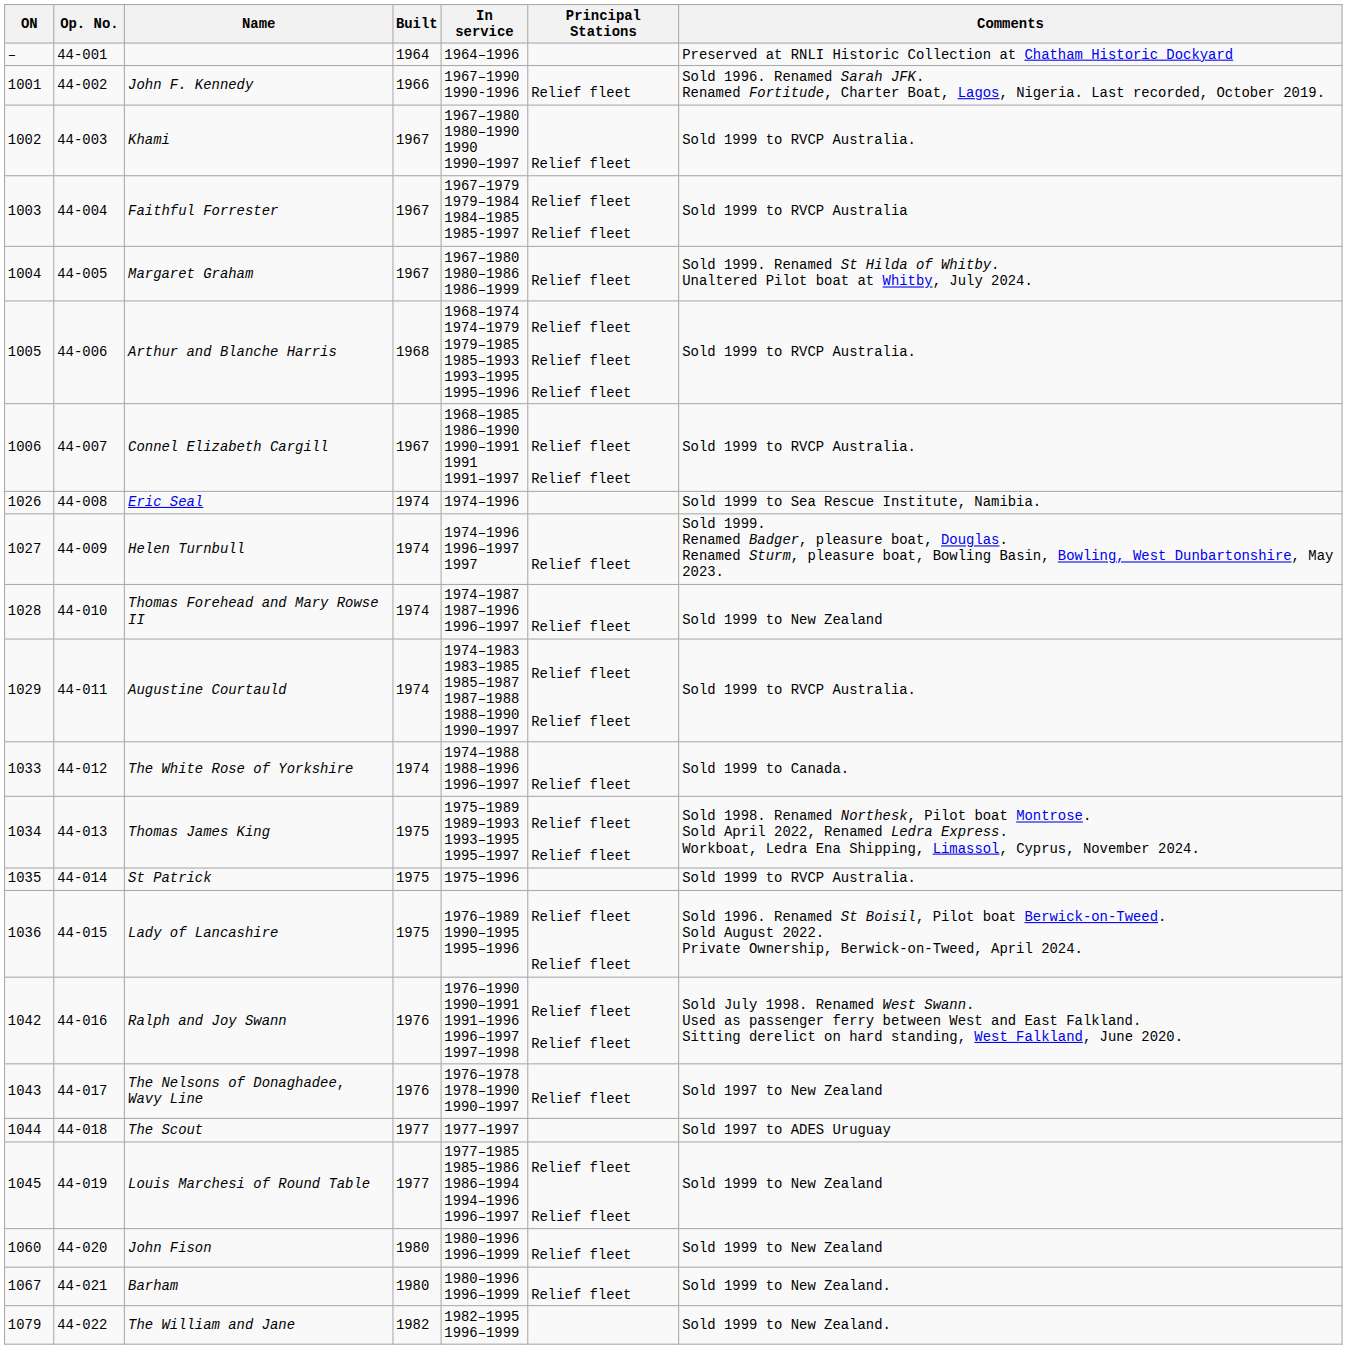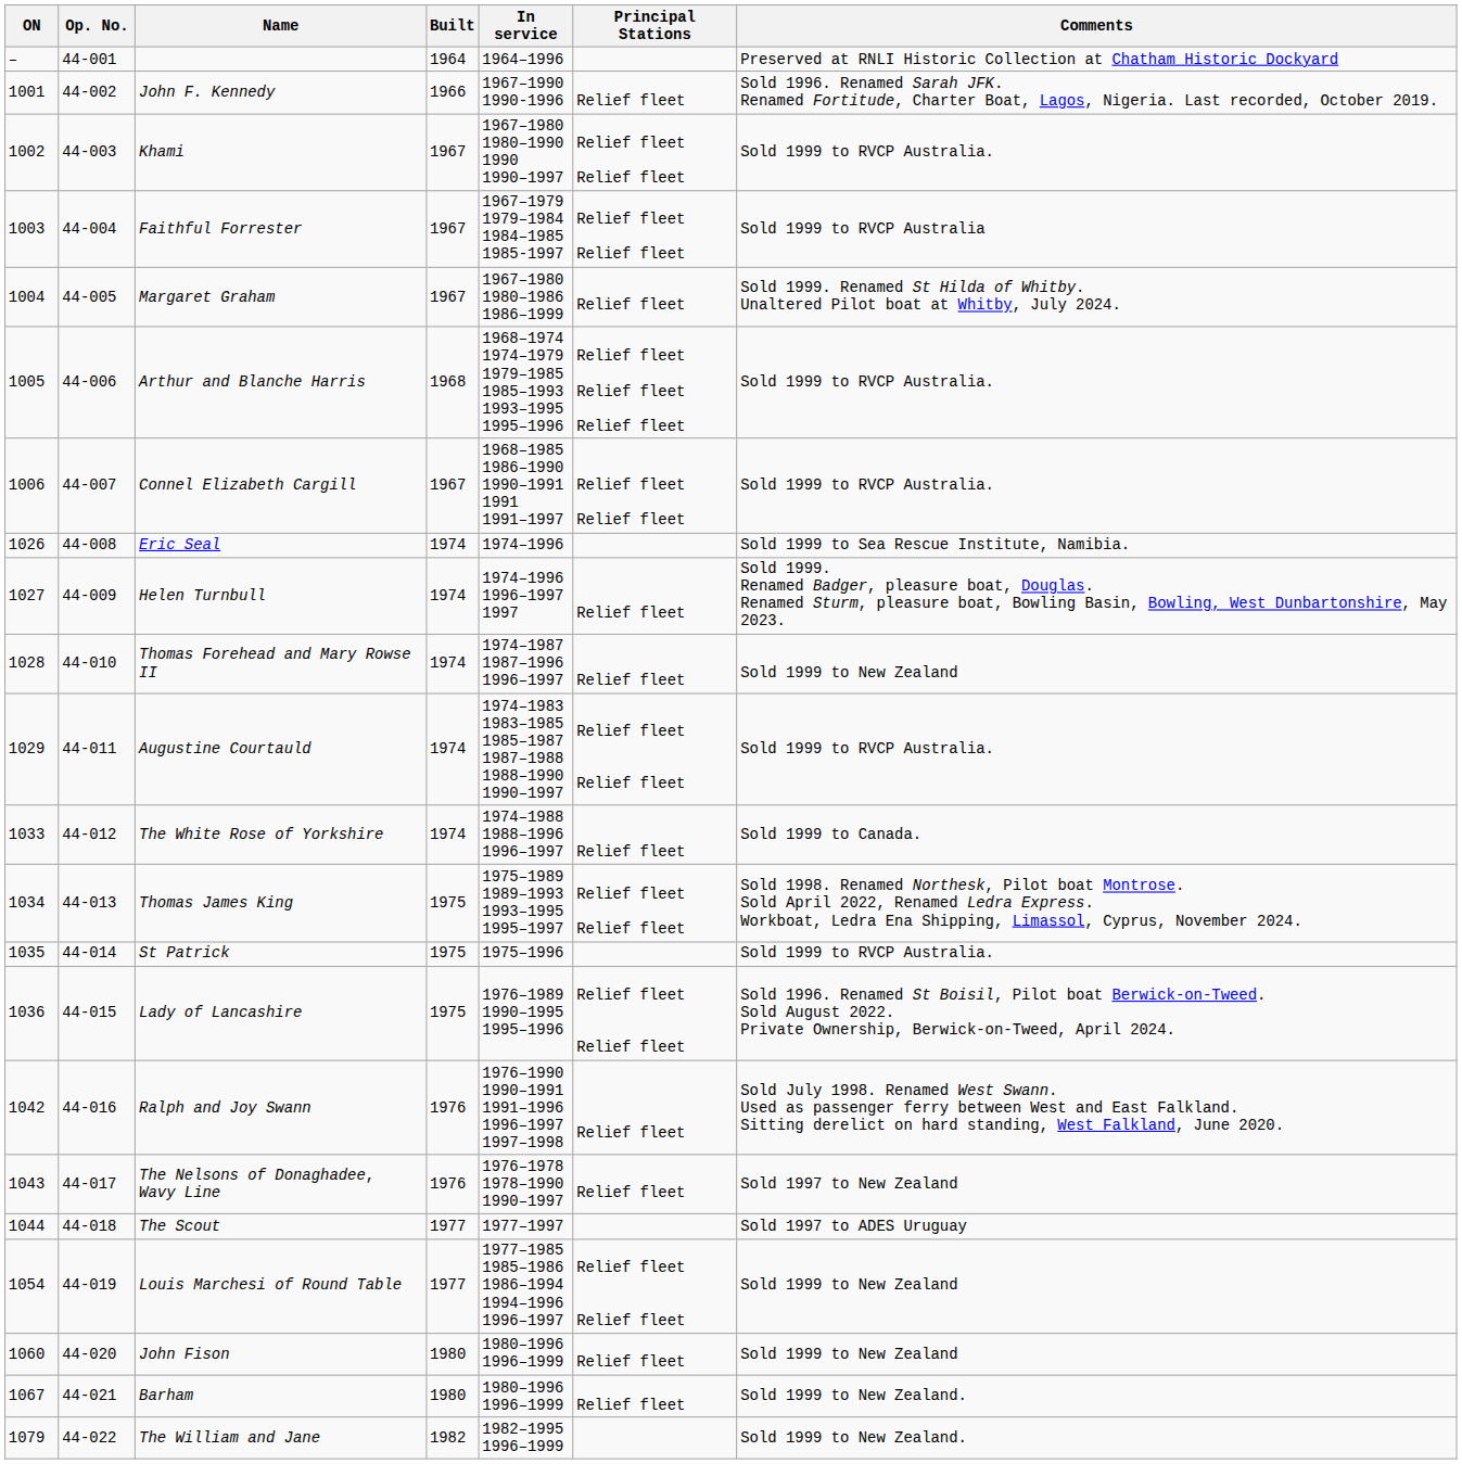Khami | Principal Stations: Relief fleet -> Relief fleet Relief fleet
Ralph and Joy Swann | Principal Stations: Relief fleet Relief fleet -> Relief fleet
Louis Marchesi of Round Table | ON: 1045 -> 1054
